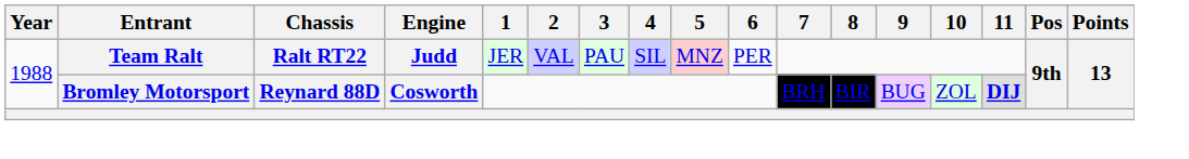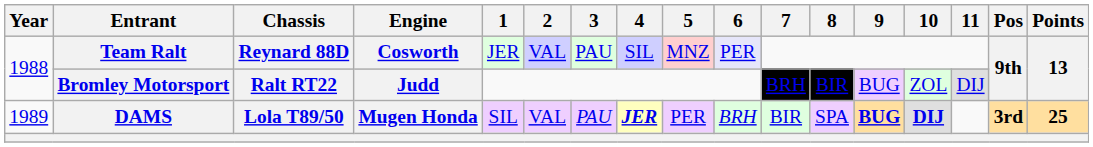Team Ralt | Chassis: Ralt RT22 -> Reynard 88D
Team Ralt | Engine: Judd -> Cosworth
Team Ralt | 6: no background -> lavender background
Bromley Motorsport | Chassis: Reynard 88D -> Ralt RT22
Bromley Motorsport | Engine: Cosworth -> Judd
Bromley Motorsport | 11: bold -> normal
+ row: 1989 | DAMS | Lola T89/50 | Mugen Honda | SIL | VAL | PAU | JER | PER | BRH | BIR | SPA | BUG | DIJ | 3rd | 25
